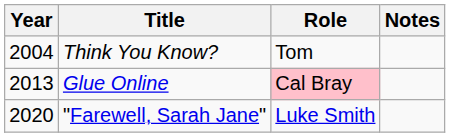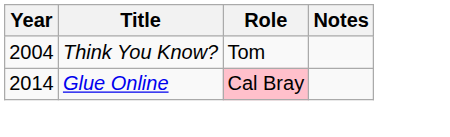Glue Online | Year: 2013 -> 2014
- row: 2020 | "Farewell, Sarah Jane" | Luke Smith
